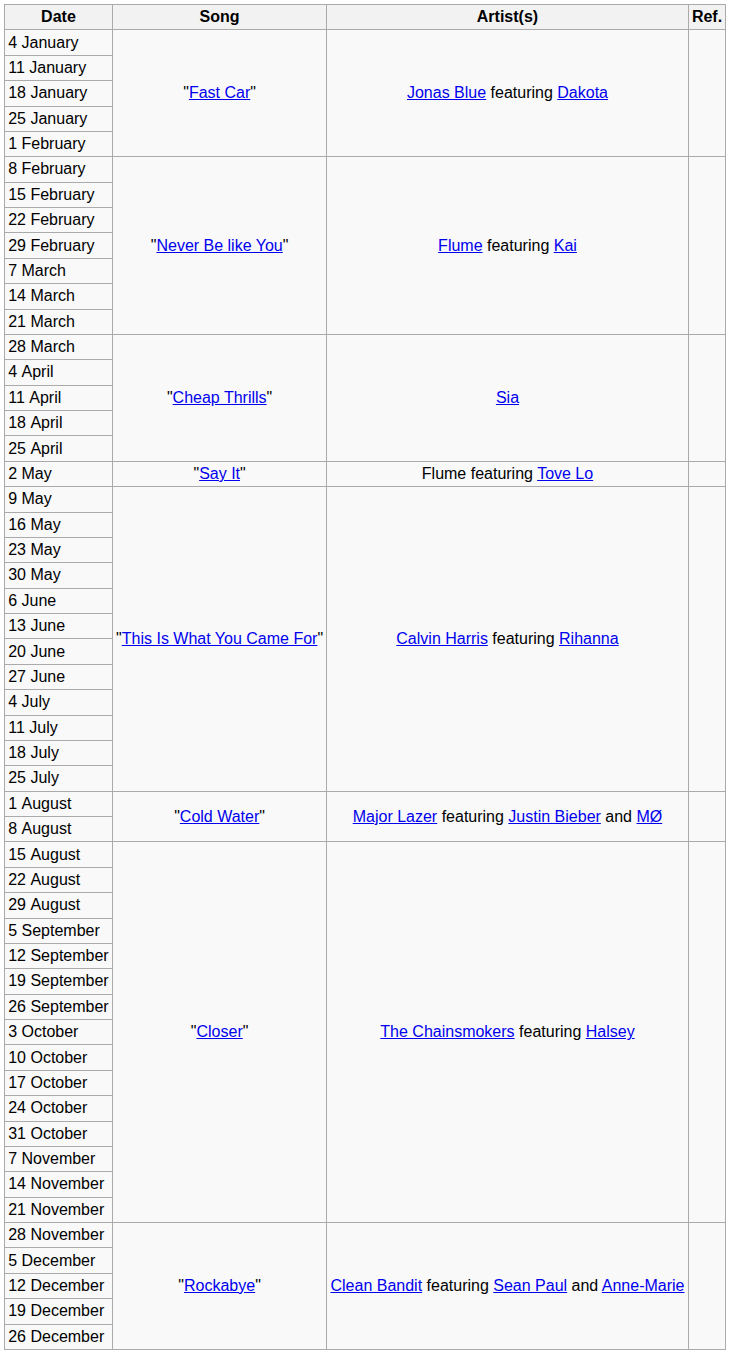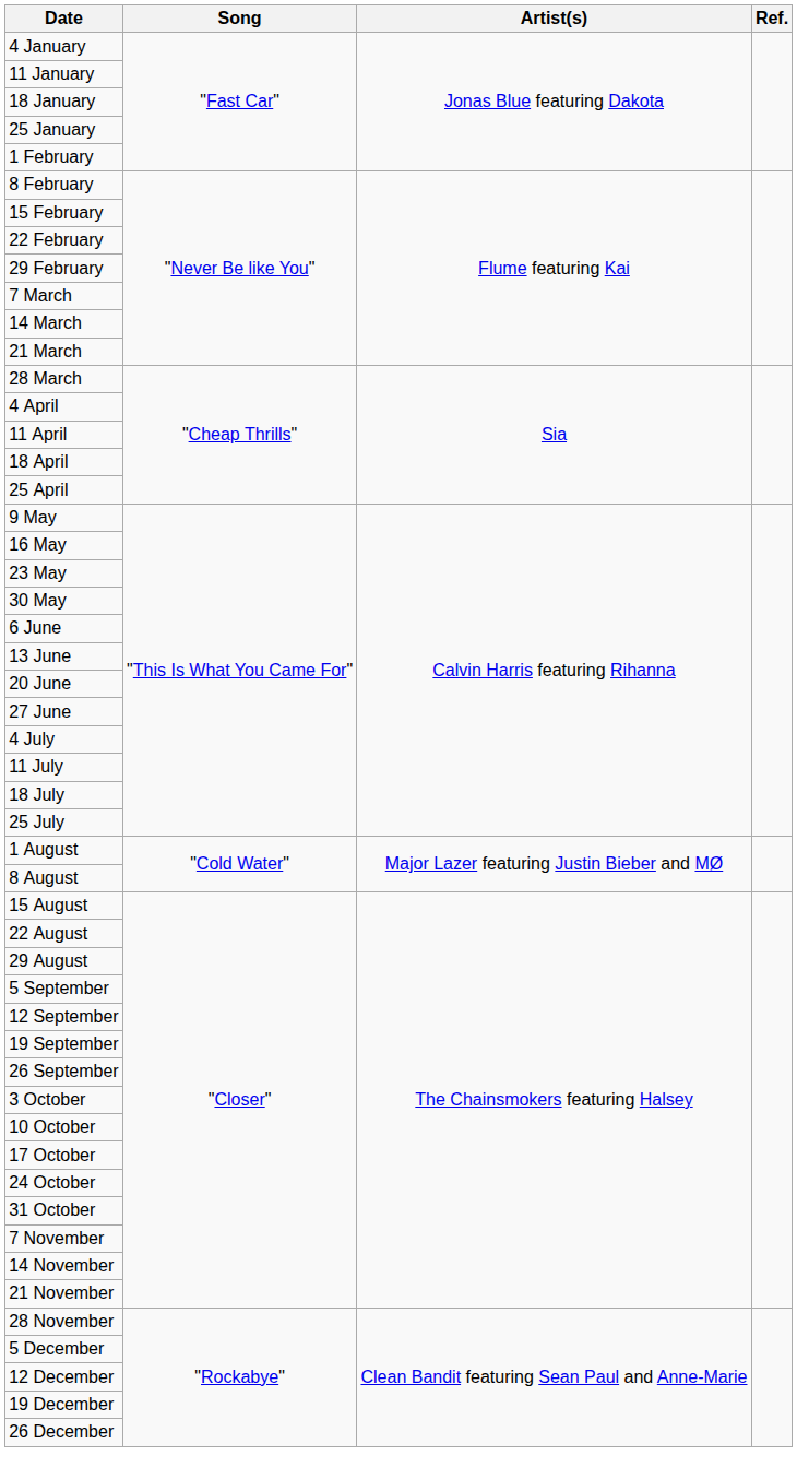- row: 2 May | "Say It" | Flume featuring Tove Lo
